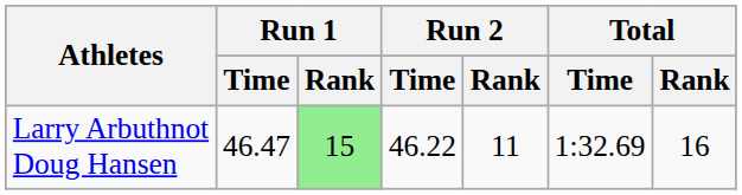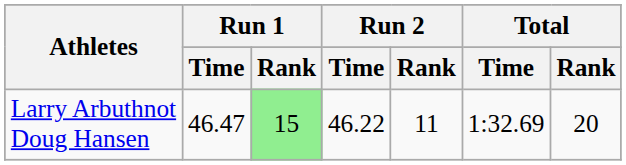Larry Arbuthnot Doug Hansen | Total / Rank: 16 -> 20
